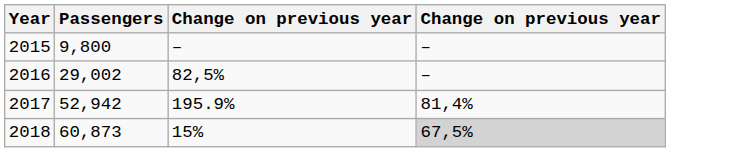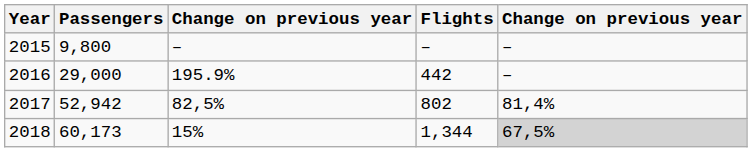+ column: Flights | – | 442 | 802 | 1,344
2016 | Passengers: 29,002 -> 29,000
2016 | column 3: 82,5% -> 195.9%
2017 | column 3: 195.9% -> 82,5%
2018 | Passengers: 60,873 -> 60,173
